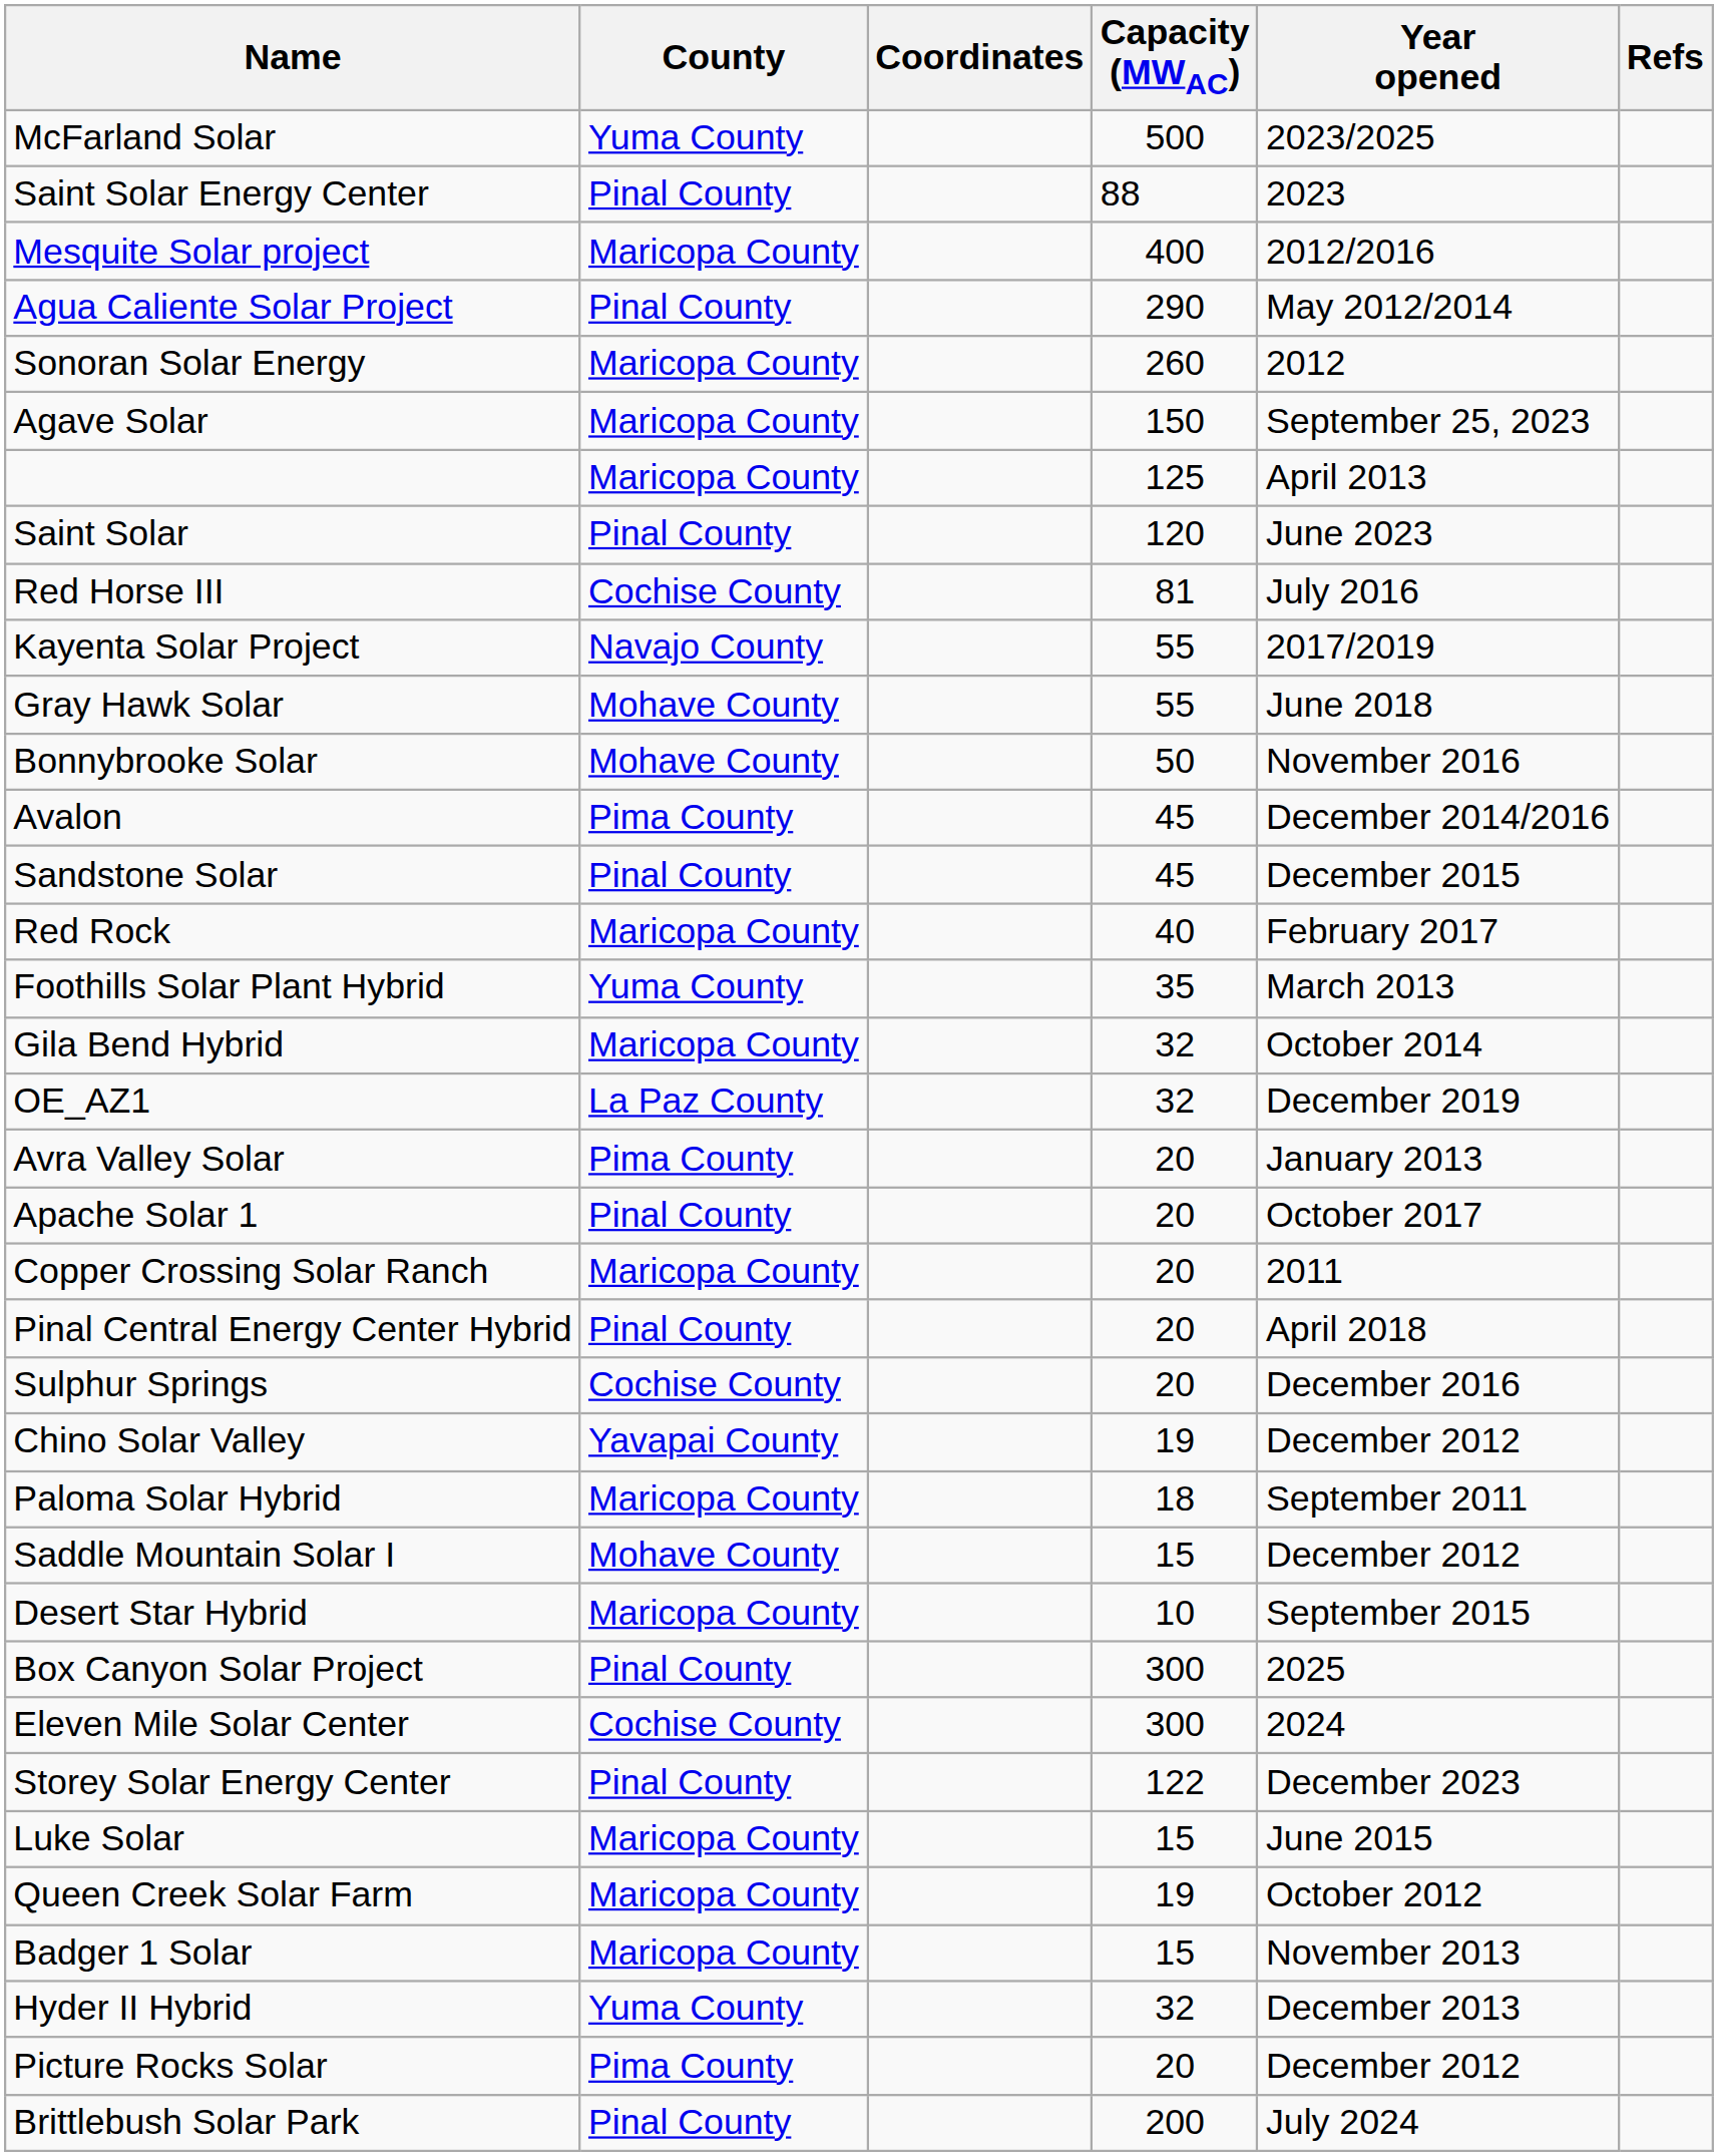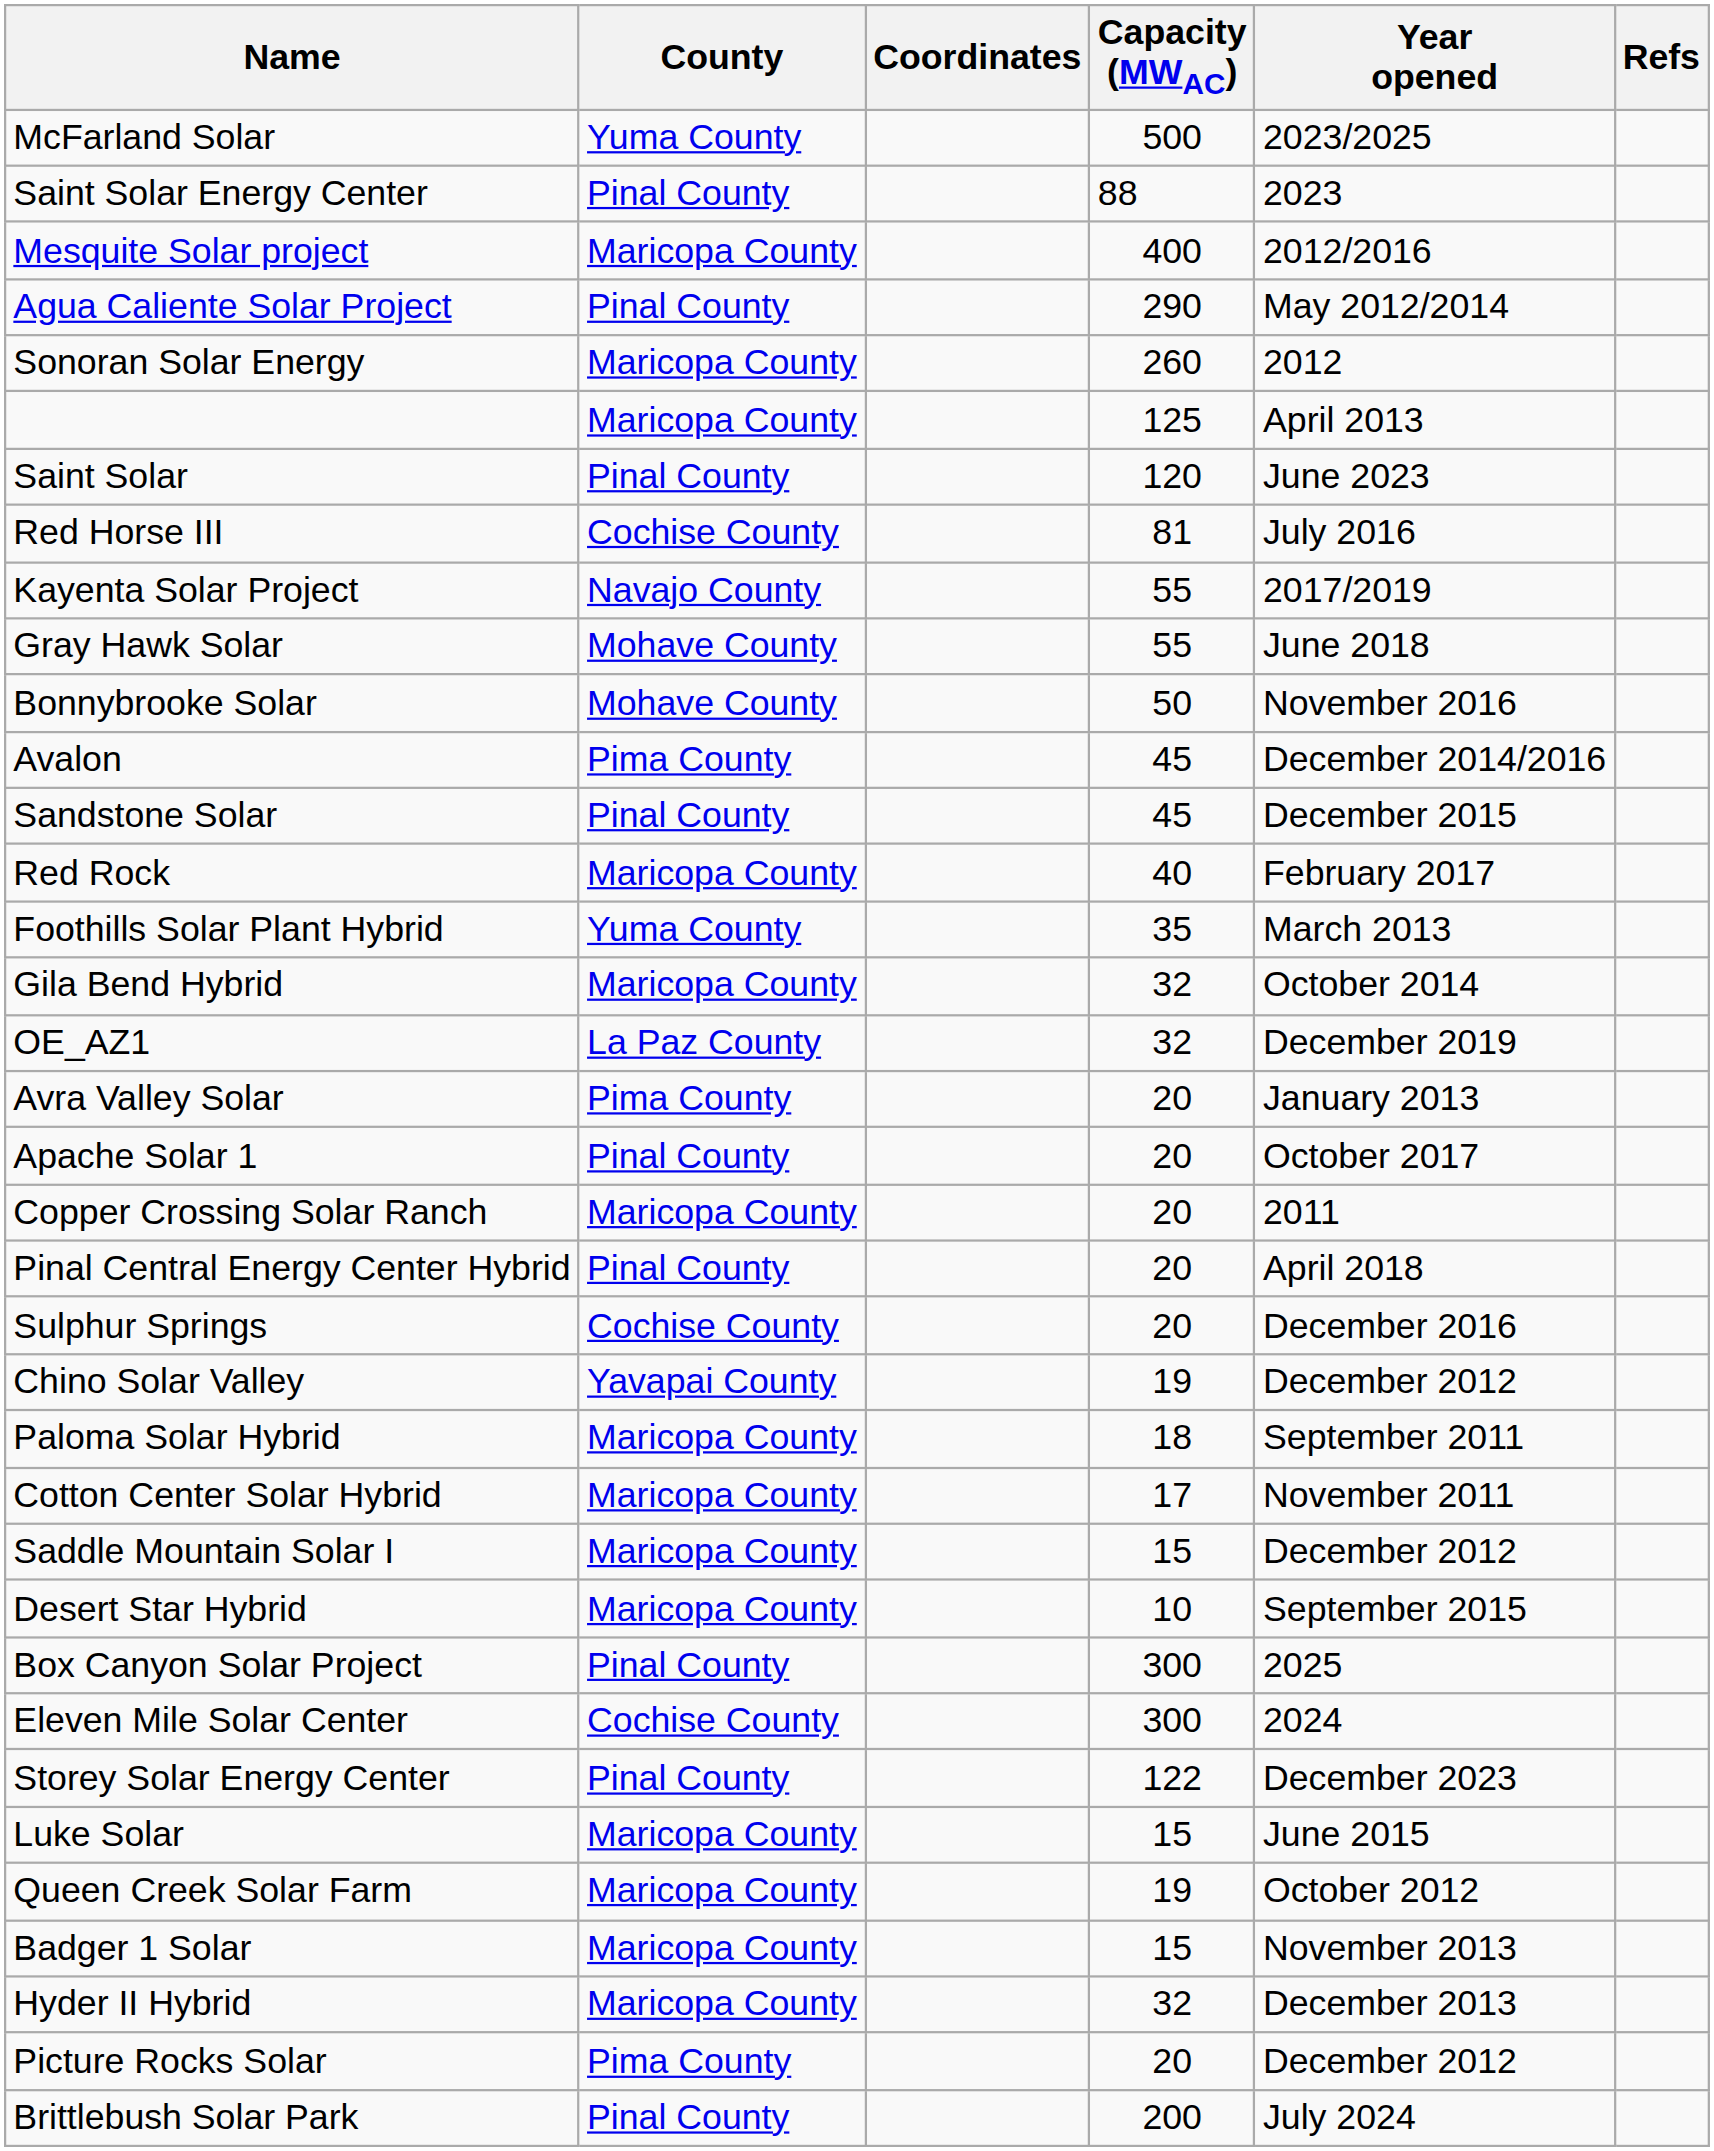- row: Agave Solar | Maricopa County | 150 | September 25, 2023
+ row: Cotton Center Solar Hybrid | Maricopa County | 17 | November 2011
Saddle Mountain Solar I | County: Mohave County -> Maricopa County
Hyder II Hybrid | County: Yuma County -> Maricopa County
